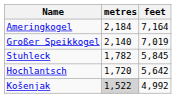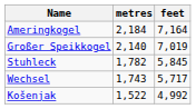+ row: Wechsel | 1,743 | 5,717
- row: Hochlantsch | 1,720 | 5,642
Košenjak | metres: lightgrey background -> no background
